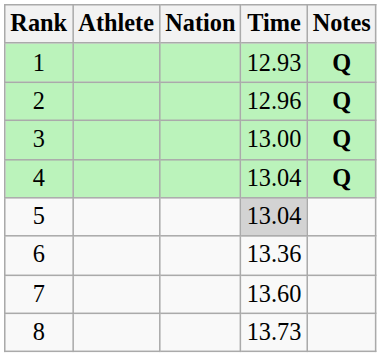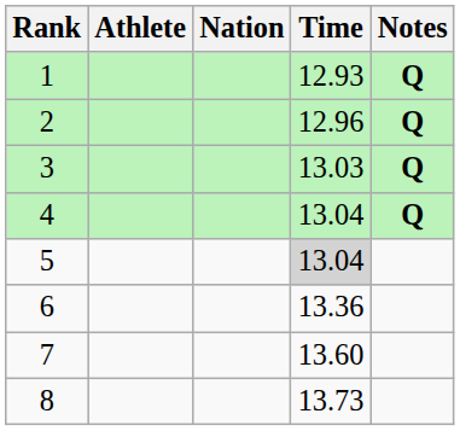3 | Time: 13.00 -> 13.03
